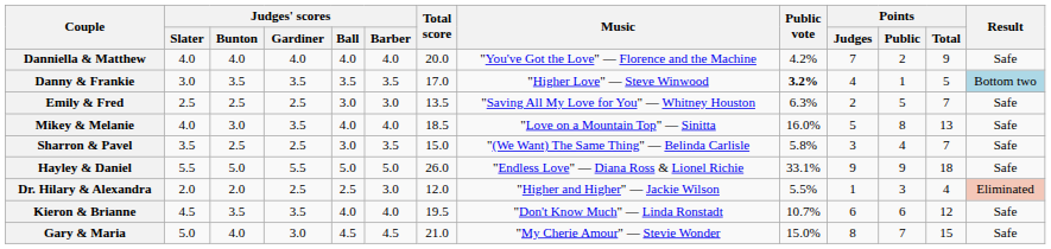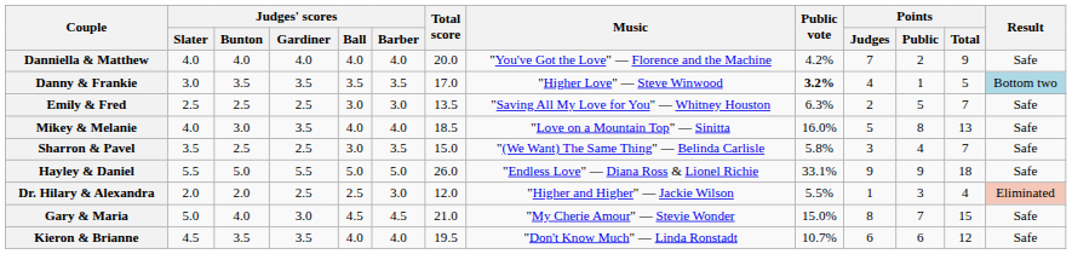rows swapped: Kieron & Brianne <-> Gary & Maria
